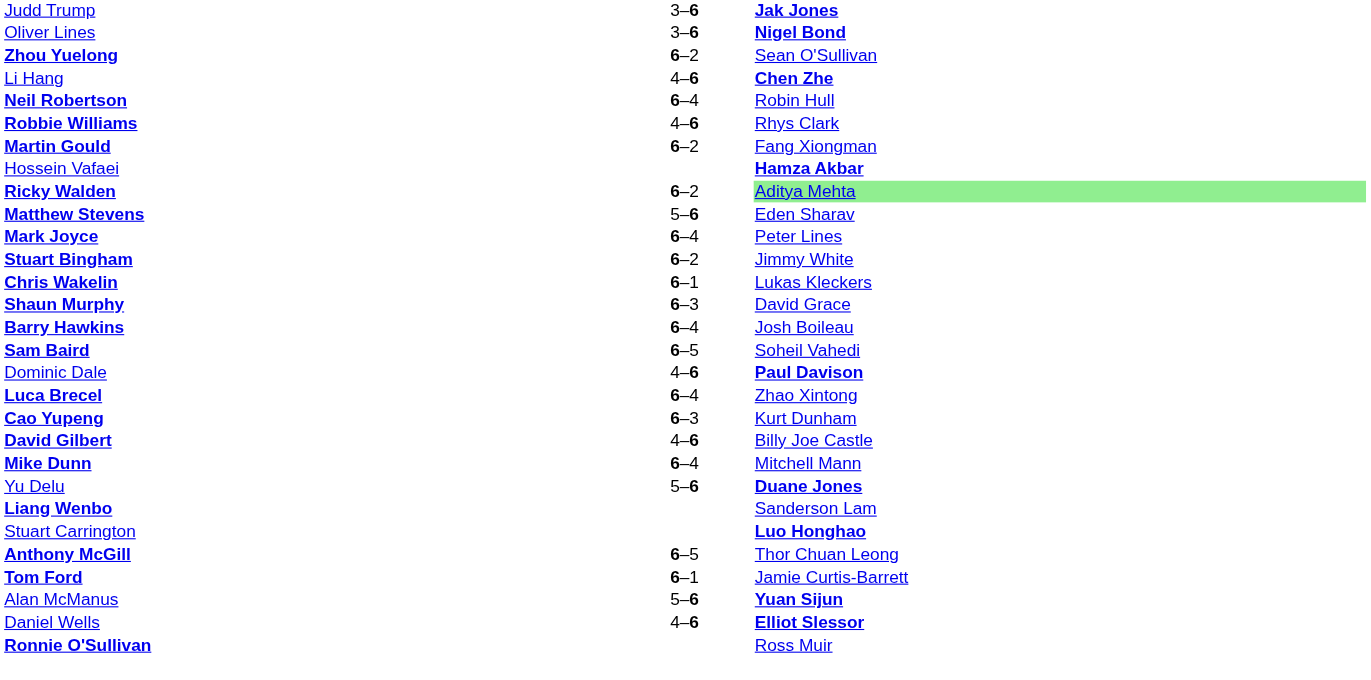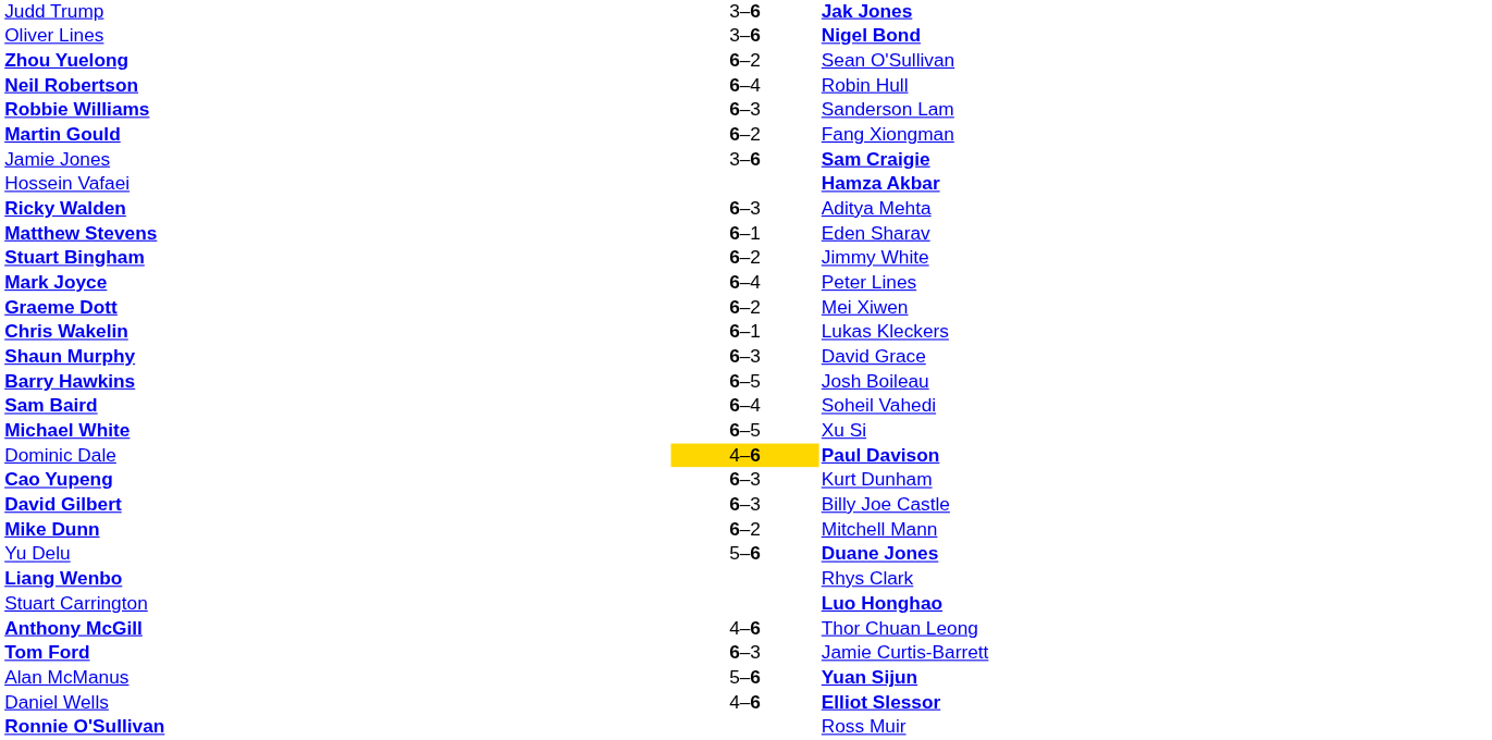- row: Li Hang | 4–6 | Chen Zhe
Robbie Williams | column 2: 4–6 -> 6–3
Robbie Williams | column 3: Rhys Clark -> Sanderson Lam
+ row: Jamie Jones | 3–6 | Sam Craigie
Ricky Walden | column 2: 6–2 -> 6–3
Ricky Walden | column 3: lightgreen background -> no background
Matthew Stevens | column 2: 5–6 -> 6–1
rows swapped: Stuart Bingham <-> Mark Joyce
+ row: Graeme Dott | 6–2 | Mei Xiwen
Barry Hawkins | column 2: 6–4 -> 6–5
Sam Baird | column 2: 6–5 -> 6–4
+ row: Michael White | 6–5 | Xu Si
Dominic Dale | column 2: no background -> gold background
- row: Luca Brecel | 6–4 | Zhao Xintong
David Gilbert | column 2: 4–6 -> 6–3
Mike Dunn | column 2: 6–4 -> 6–2
Liang Wenbo | column 3: Sanderson Lam -> Rhys Clark
Anthony McGill | column 2: 6–5 -> 4–6
Tom Ford | column 2: 6–1 -> 6–3
